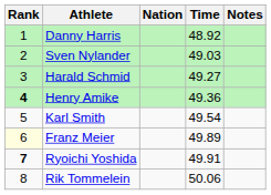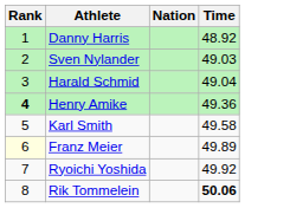- column: Notes
Harald Schmid | Time: 49.27 -> 49.04
Karl Smith | Time: 49.54 -> 49.58
Ryoichi Yoshida | Rank: bold -> normal
Ryoichi Yoshida | Time: 49.91 -> 49.92
Rik Tommelein | Time: normal -> bold
